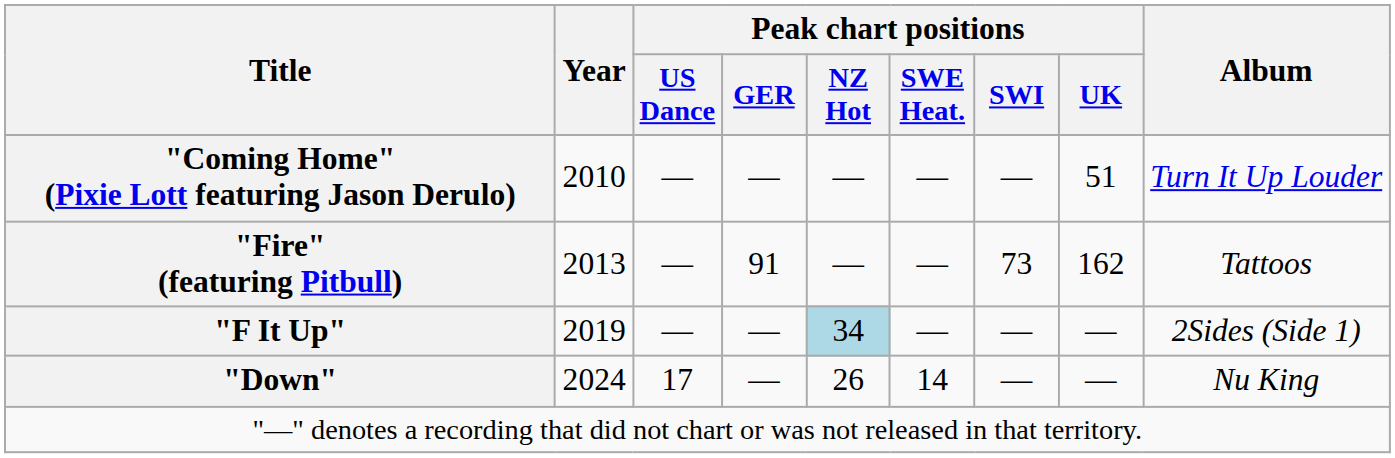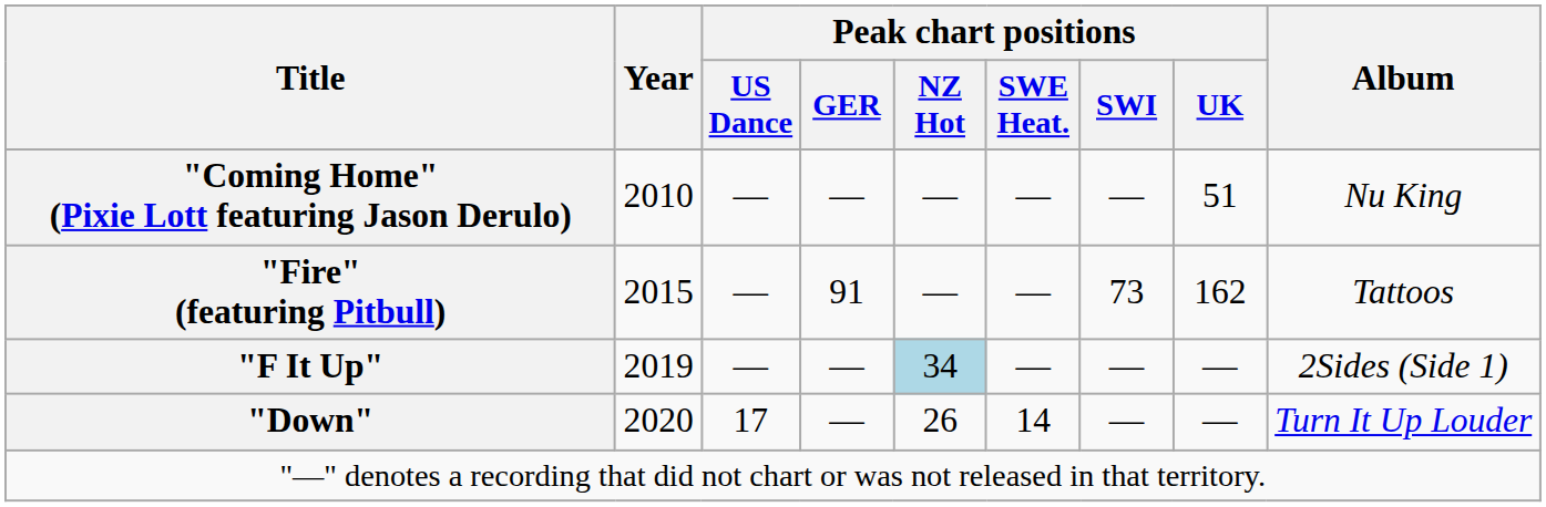"Coming Home" (Pixie Lott featuring Jason Derulo) | Album: Turn It Up Louder -> Nu King
"Fire" (featuring Pitbull) | Year: 2013 -> 2015
"Down" | Year: 2024 -> 2020
"Down" | Album: Nu King -> Turn It Up Louder
